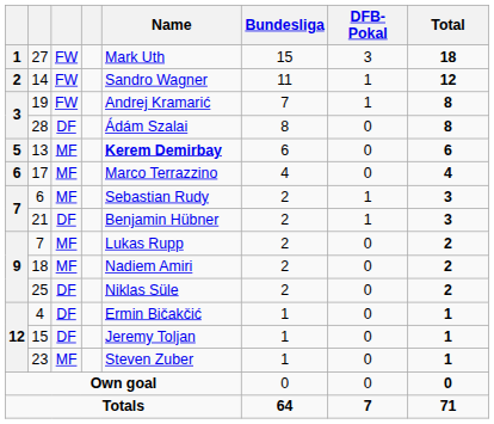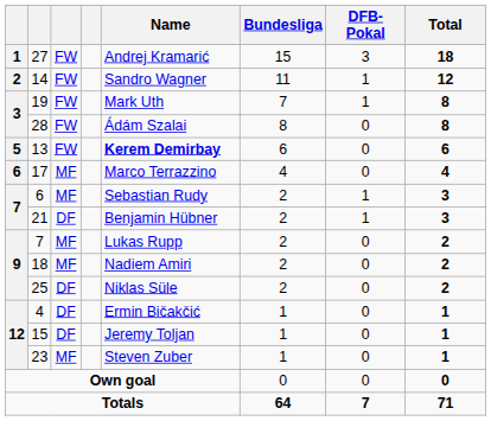27 | Name: Mark Uth -> Andrej Kramarić
19 | Name: Andrej Kramarić -> Mark Uth
28 | column 3: DF -> FW
13 | column 3: MF -> FW
